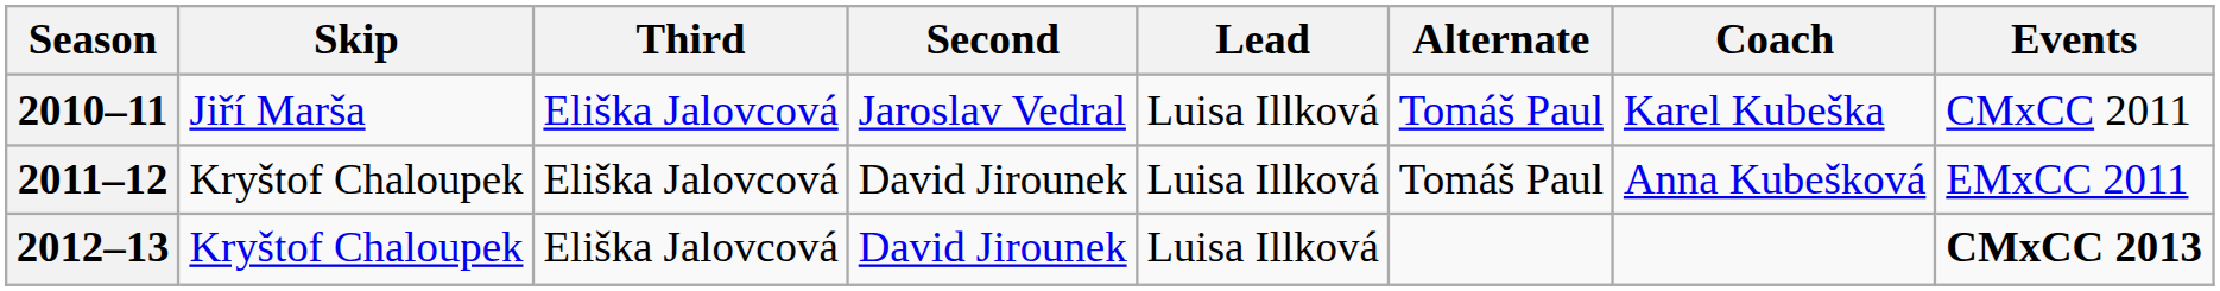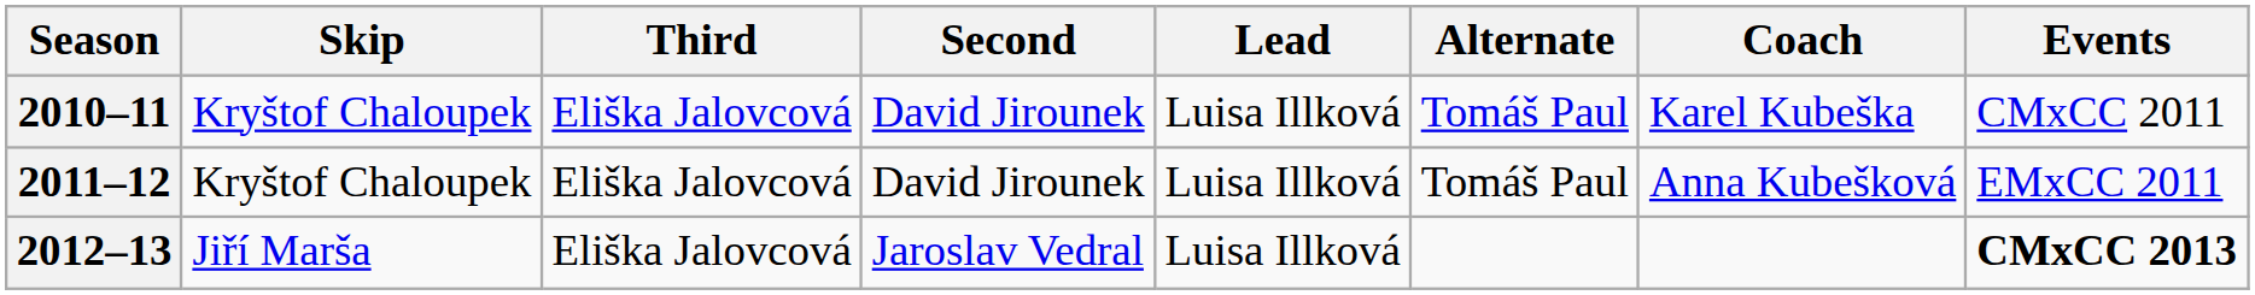2010–11 | Skip: Jiří Marša -> Kryštof Chaloupek
2010–11 | Second: Jaroslav Vedral -> David Jirounek
2012–13 | Skip: Kryštof Chaloupek -> Jiří Marša
2012–13 | Second: David Jirounek -> Jaroslav Vedral
